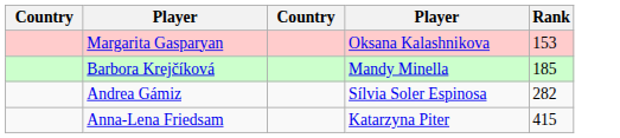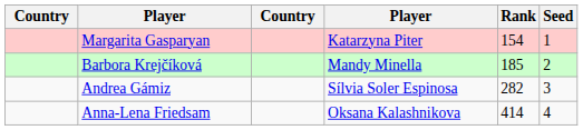+ column: Seed | 1 | 2 | 3 | 4
Margarita Gasparyan | column 4: Oksana Kalashnikova -> Katarzyna Piter
Margarita Gasparyan | Rank: 153 -> 154
Anna-Lena Friedsam | column 4: Katarzyna Piter -> Oksana Kalashnikova
Anna-Lena Friedsam | Rank: 415 -> 414
